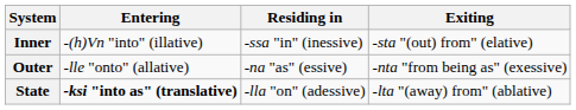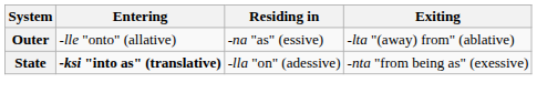- row: Inner | -(h)Vn "into" (illative) | -ssa "in" (inessive) | -sta "(out) from" (elative)
Outer | Exiting: -nta "from being as" (exessive) -> -lta "(away) from" (ablative)
State | Exiting: -lta "(away) from" (ablative) -> -nta "from being as" (exessive)
